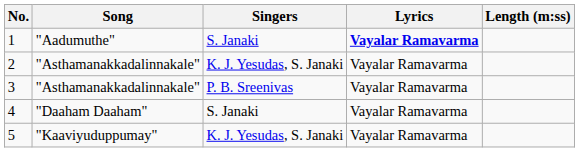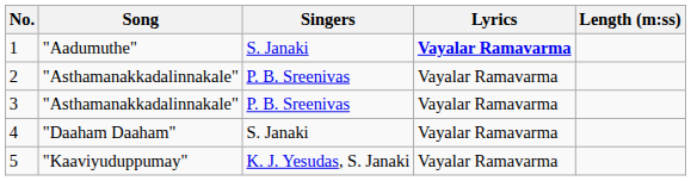2 | Singers: K. J. Yesudas, S. Janaki -> P. B. Sreenivas
